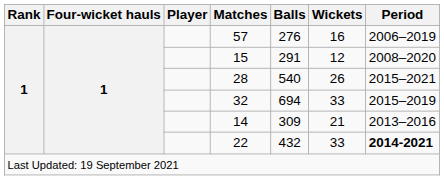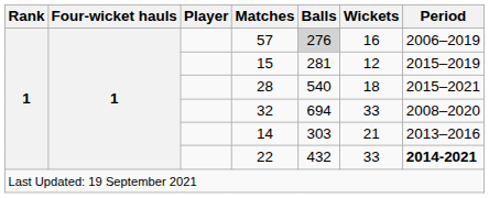57 | Balls: no background -> lightgrey background
15 | Balls: 291 -> 281
15 | Period: 2008–2020 -> 2015–2019
28 | Wickets: 26 -> 18
32 | Period: 2015–2019 -> 2008–2020
14 | Balls: 309 -> 303
